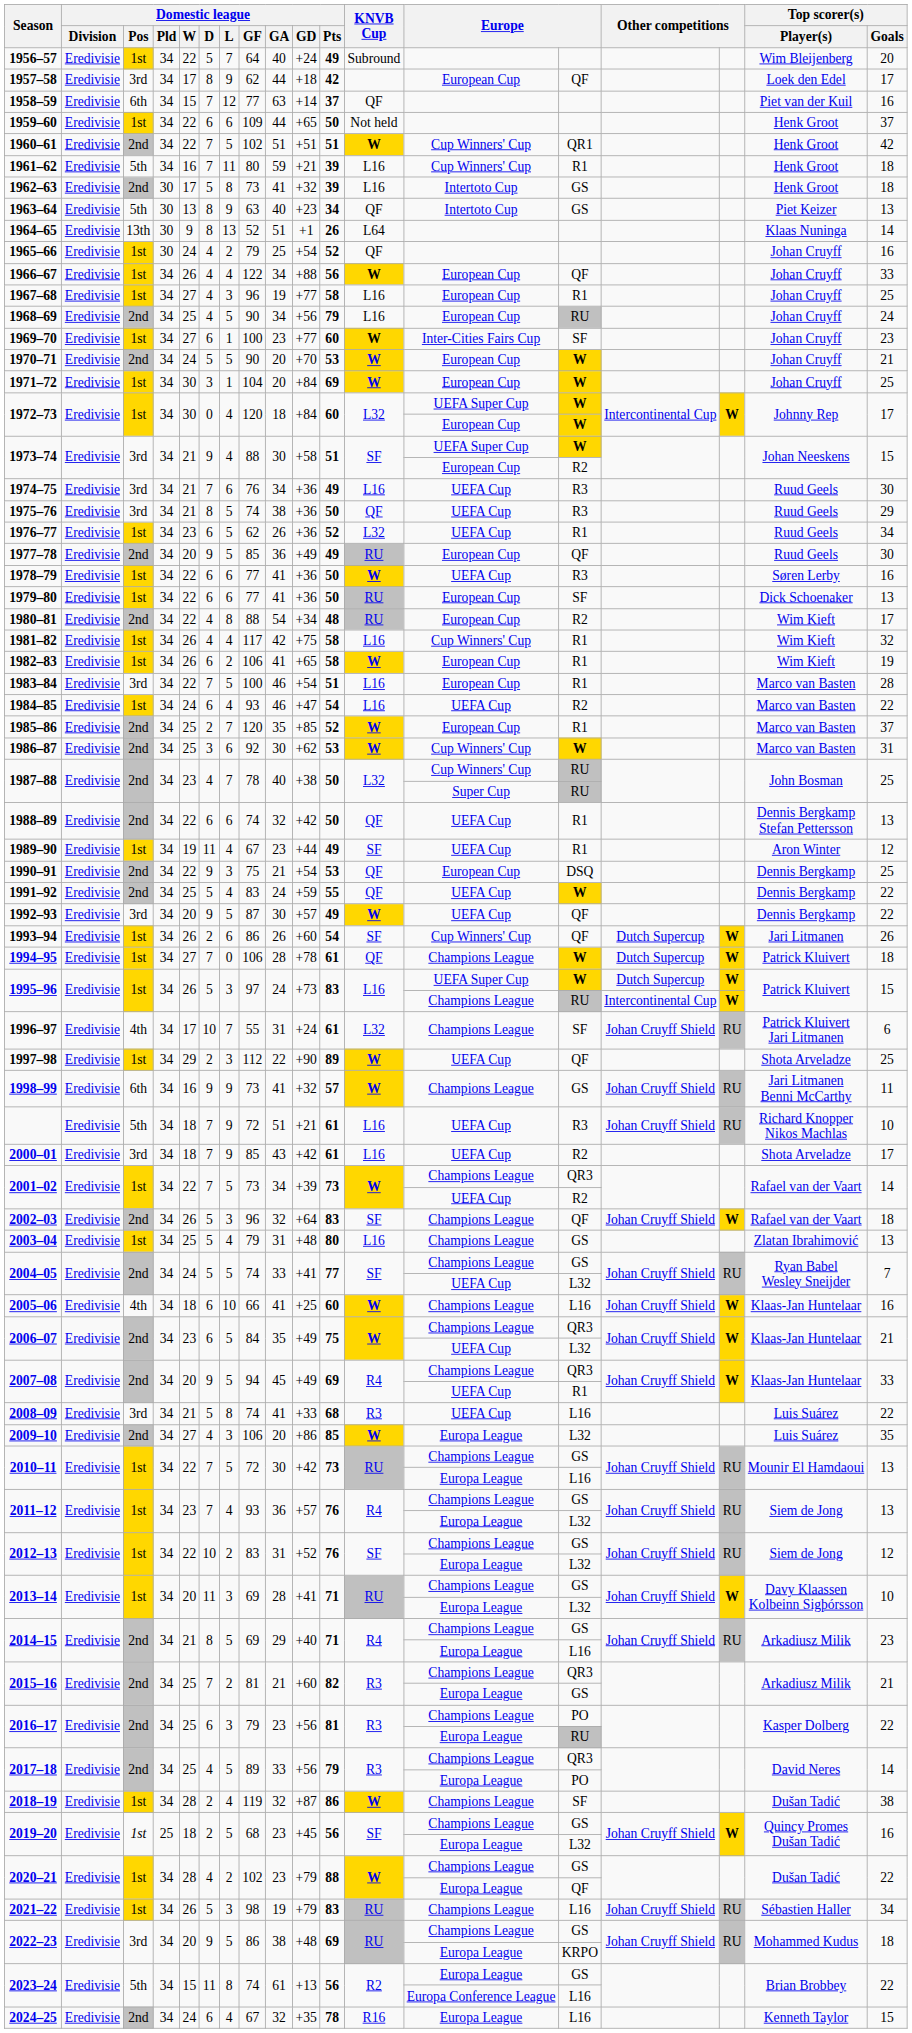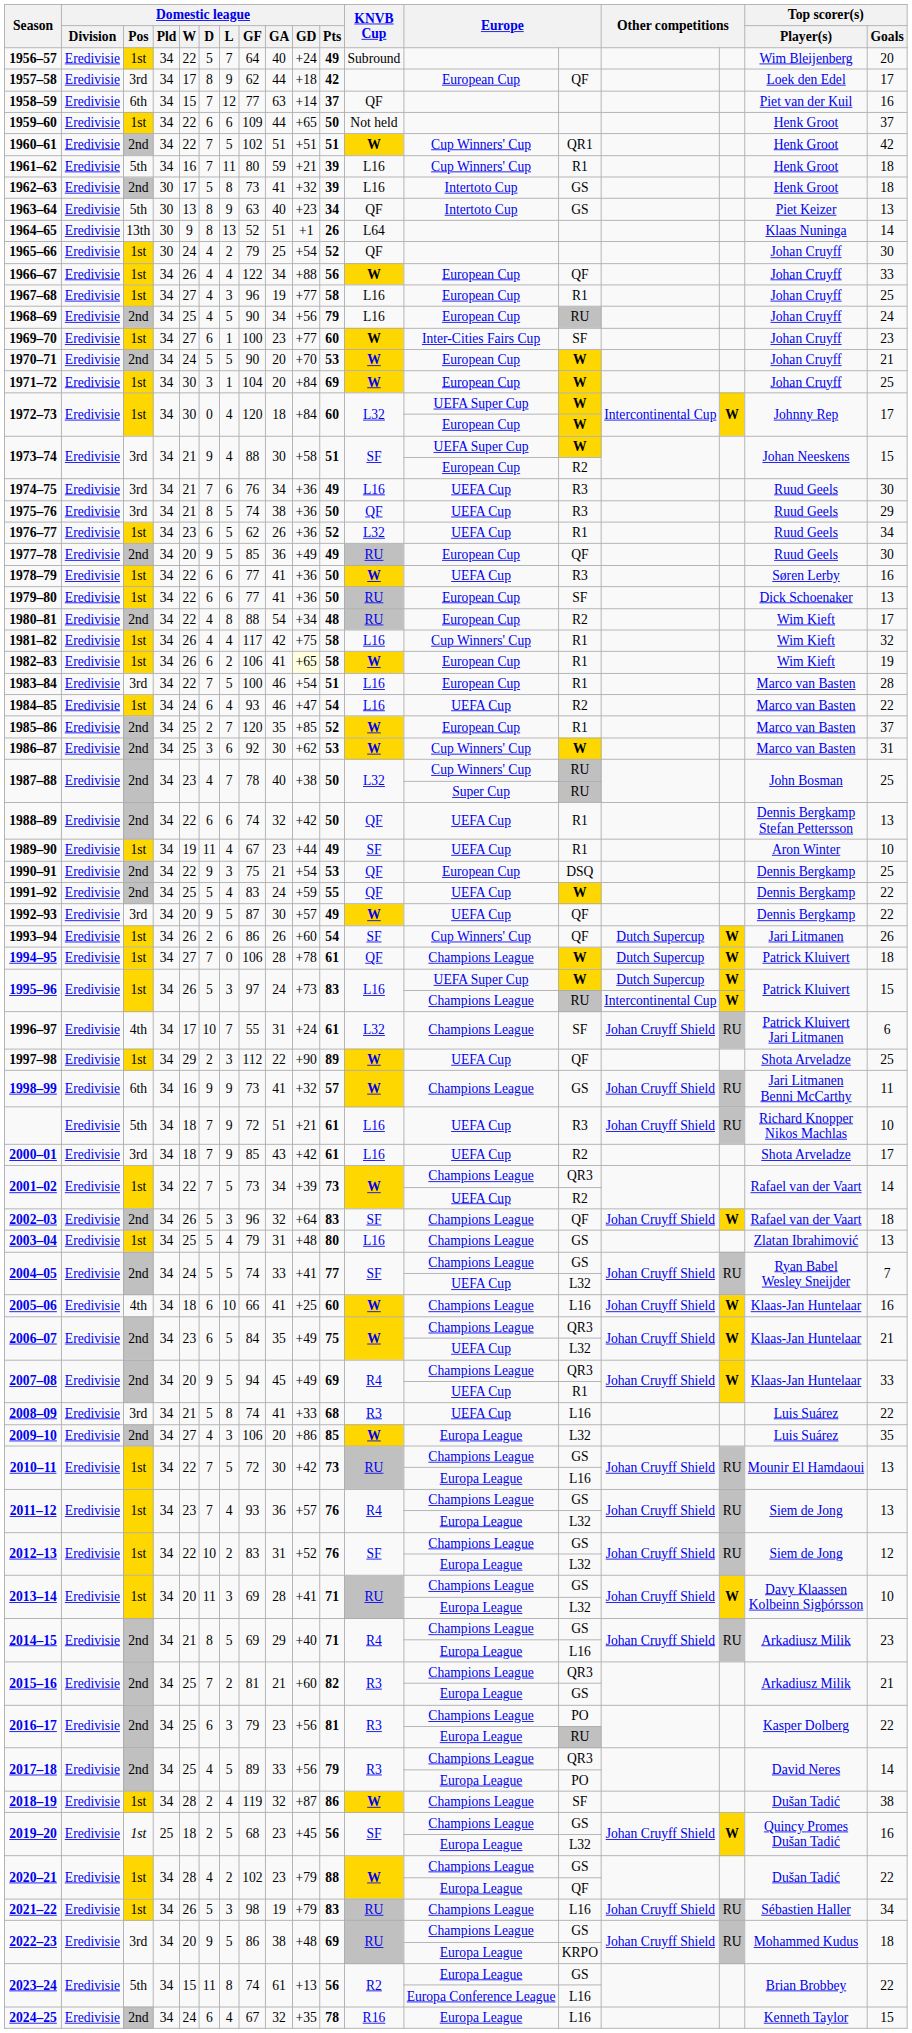1965–66 | Top scorer(s) / Goals: 16 -> 30
1982–83 | Domestic league / GD: no background -> lightyellow background
1989–90 | Top scorer(s) / Goals: 12 -> 10
